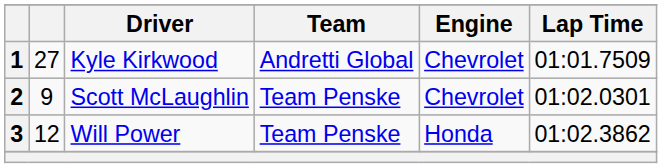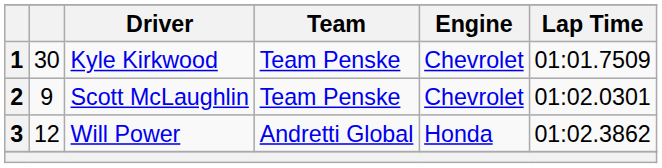Kyle Kirkwood | column 2: 27 -> 30
Kyle Kirkwood | Team: Andretti Global -> Team Penske
Will Power | Team: Team Penske -> Andretti Global
